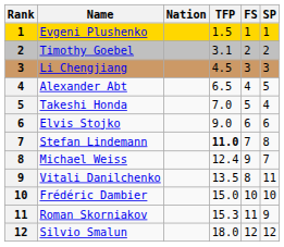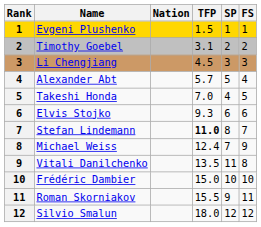columns swapped: SP <-> FS
Alexander Abt | TFP: 6.5 -> 5.7
Elvis Stojko | TFP: 9.0 -> 9.3
Roman Skorniakov | TFP: 15.3 -> 15.5
